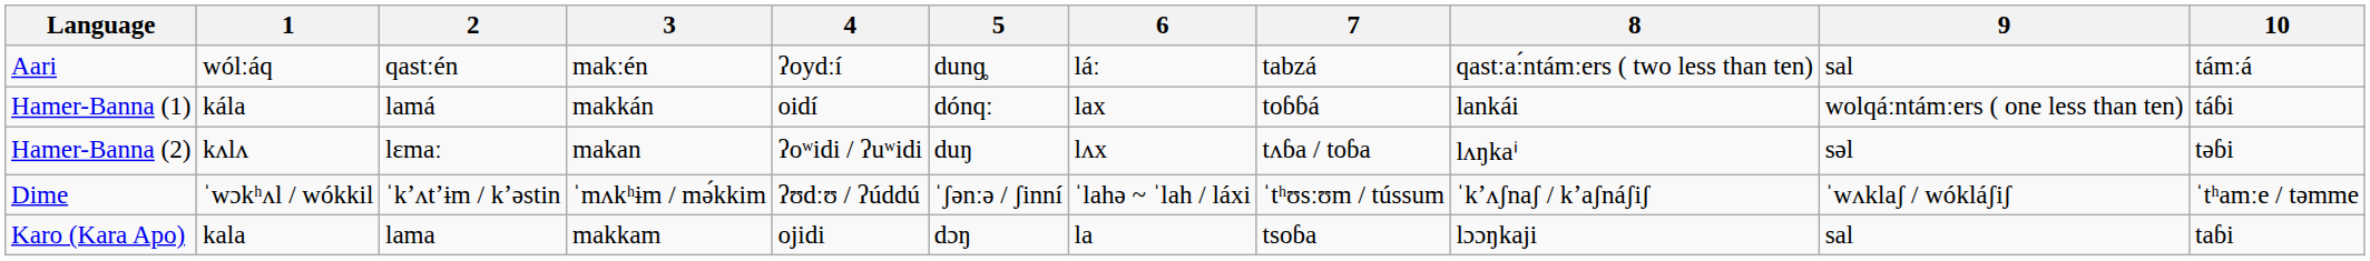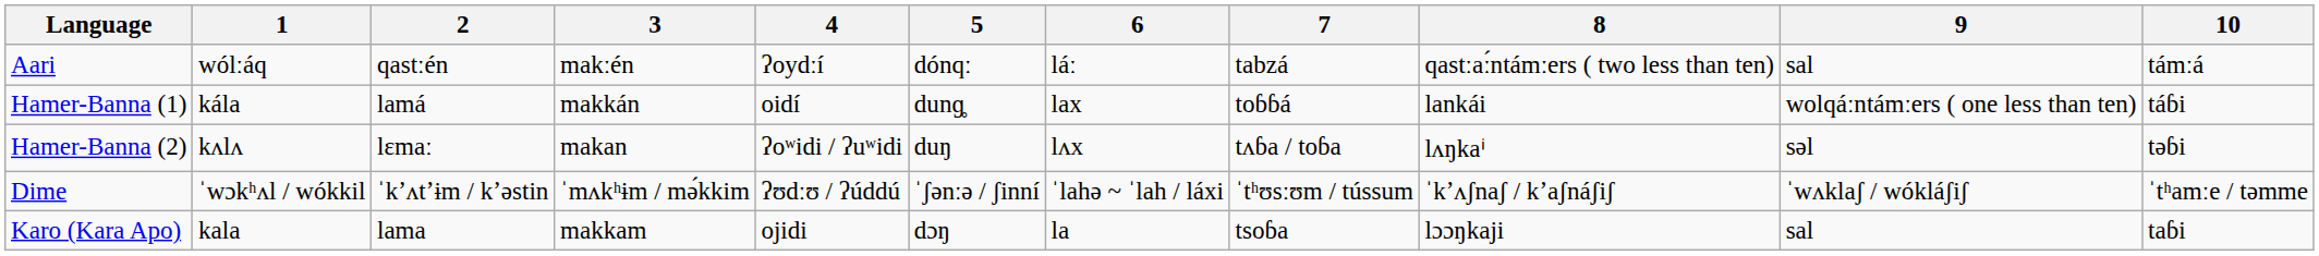Aari | 5: dunɡ̥ -> dónqː
Hamer-Banna (1) | 5: dónqː -> dunɡ̥
